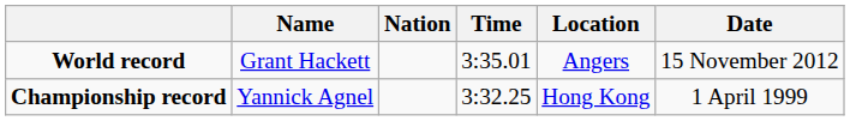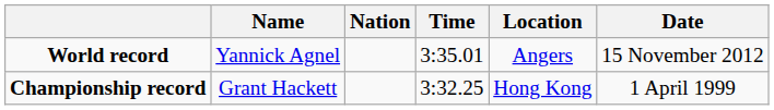World record | Name: Grant Hackett -> Yannick Agnel
Championship record | Name: Yannick Agnel -> Grant Hackett
